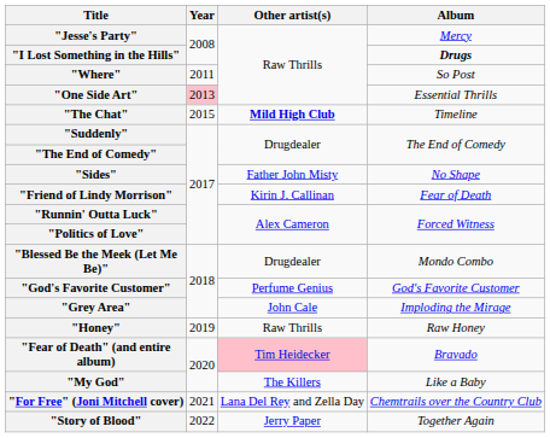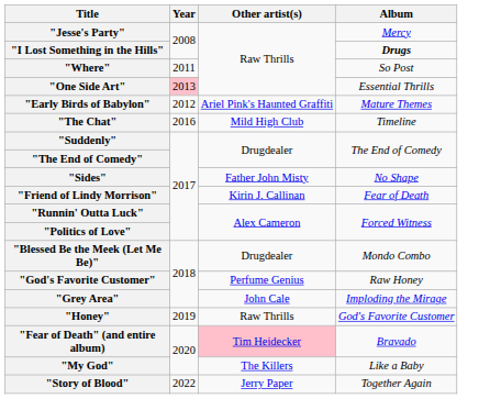+ row: "Early Birds of Babylon" | 2012 | Ariel Pink's Haunted Graffiti | Mature Themes
"The Chat" | Year: 2015 -> 2016
"The Chat" | Other artist(s): bold -> normal
"God's Favorite Customer" | Album: God's Favorite Customer -> Raw Honey
"Honey" | Album: Raw Honey -> God's Favorite Customer
- row: "For Free" (Joni Mitchell cover) | 2021 | Lana Del Rey and Zella Day | Chemtrails over the Country Club
